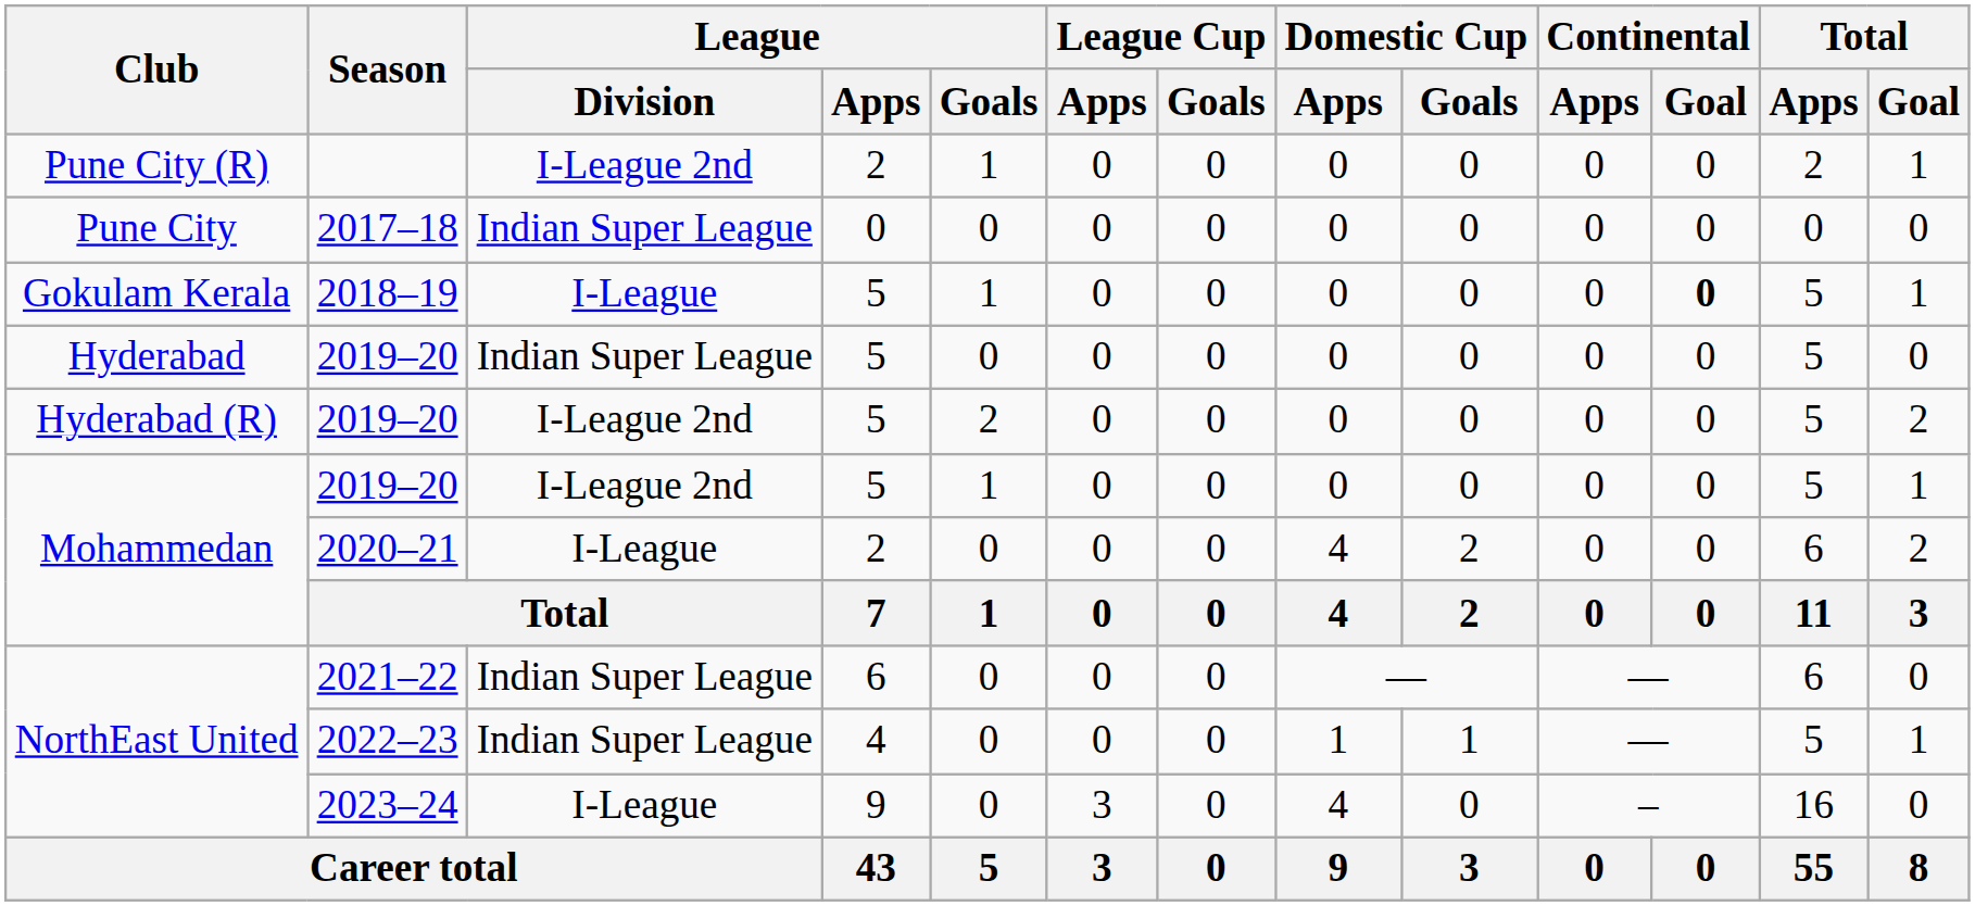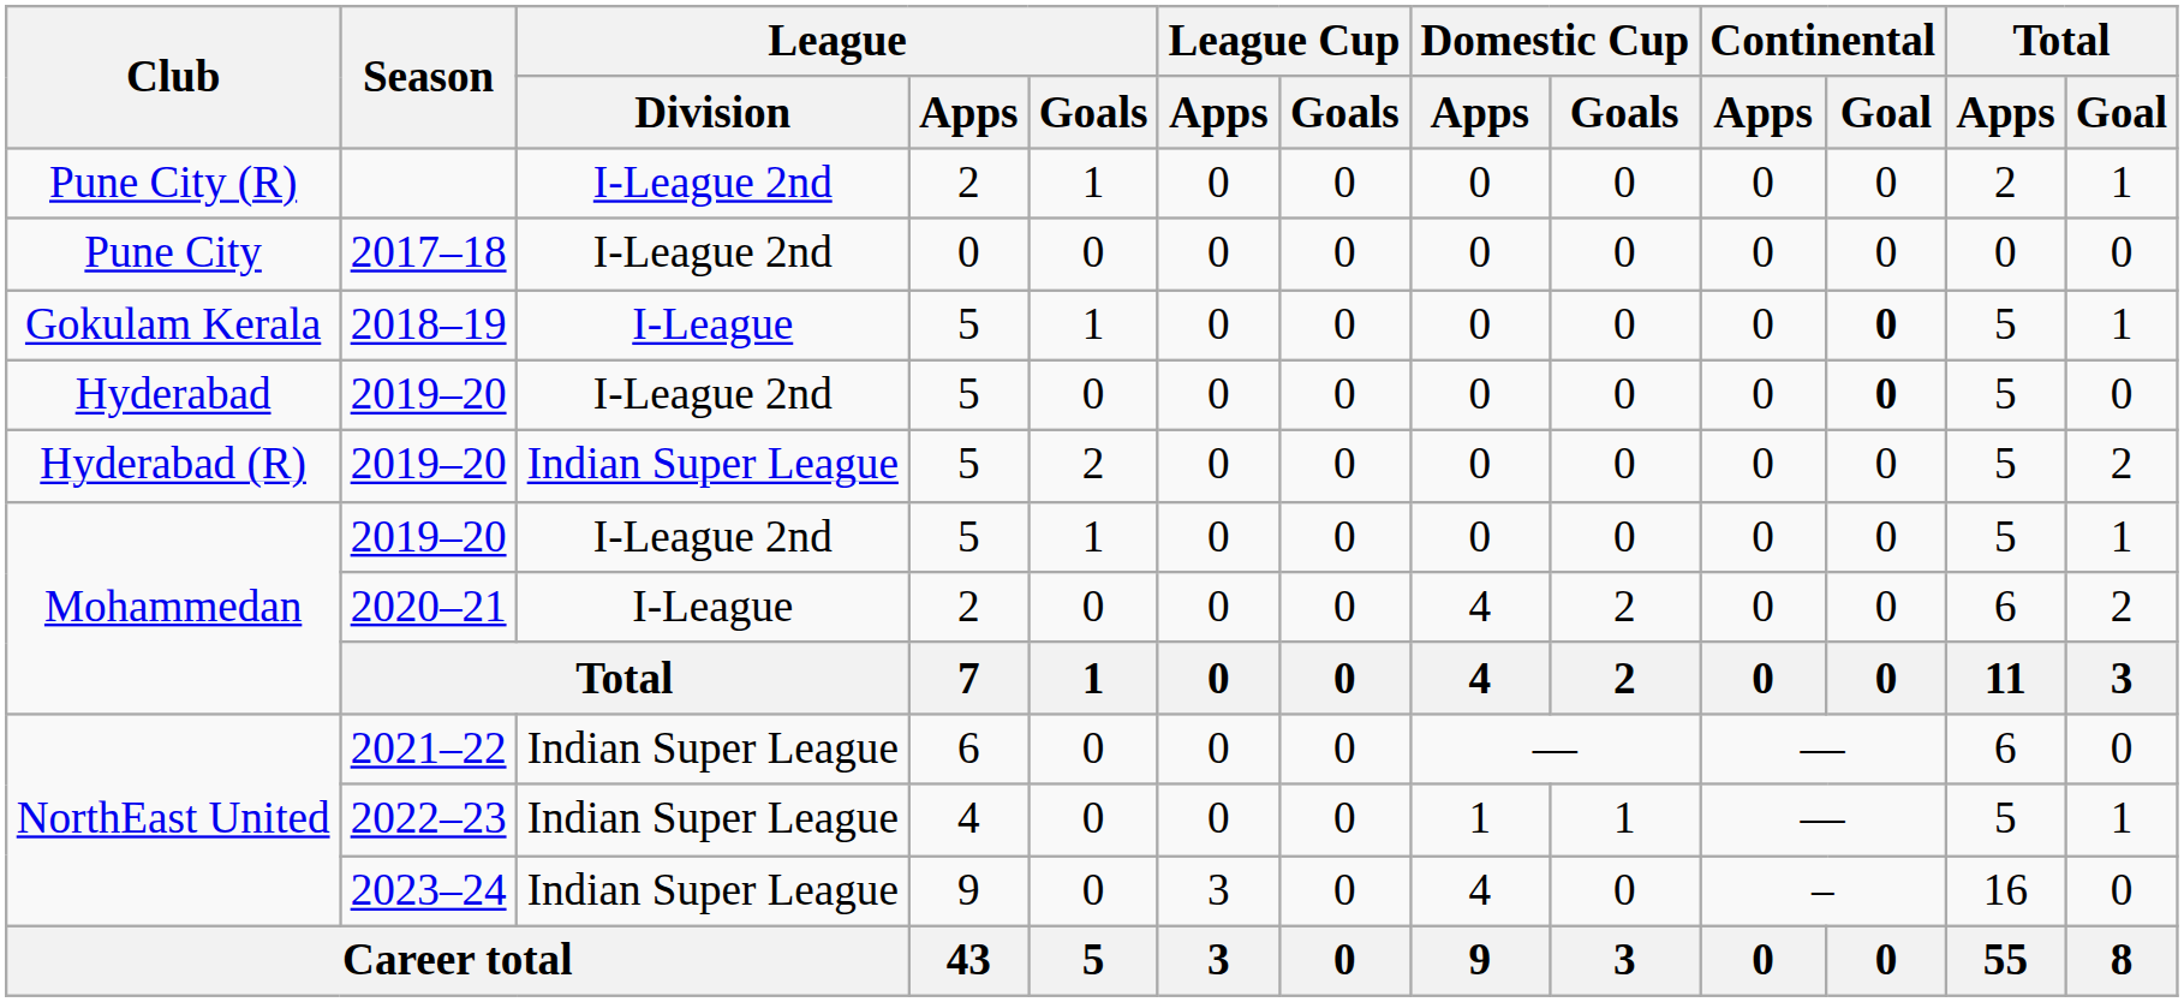2017–18 | League / Division: Indian Super League -> I-League 2nd
Hyderabad / 2019–20 | League / Division: Indian Super League -> I-League 2nd
Hyderabad / 2019–20 | Continental / Goal: normal -> bold
Hyderabad (R) / 2019–20 | League / Division: I-League 2nd -> Indian Super League
2023–24 | League / Division: I-League -> Indian Super League
